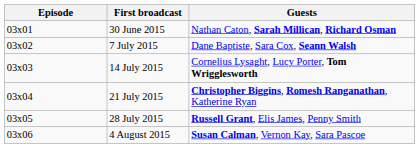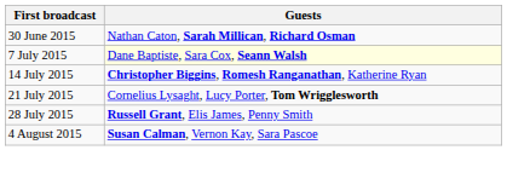- column: Episode | 03x01 | 03x02 | 03x03 | 03x04 | 03x05 | 03x06
7 July 2015 | Guests: no background -> lightyellow background
14 July 2015 | Guests: Cornelius Lysaght, Lucy Porter, Tom Wrigglesworth -> Christopher Biggins, Romesh Ranganathan, Katherine Ryan
21 July 2015 | Guests: Christopher Biggins, Romesh Ranganathan, Katherine Ryan -> Cornelius Lysaght, Lucy Porter, Tom Wrigglesworth
